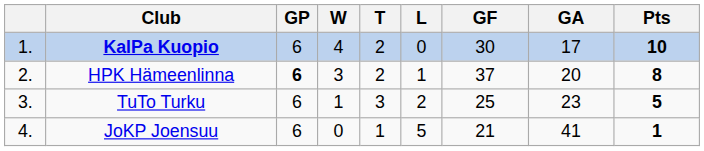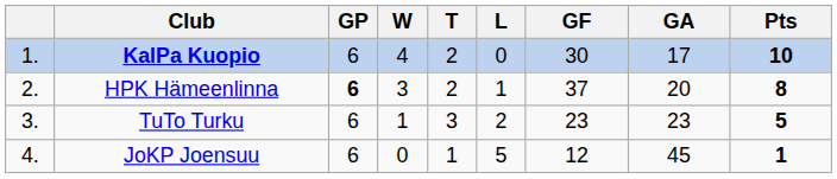TuTo Turku | GF: 25 -> 23
JoKP Joensuu | GF: 21 -> 12
JoKP Joensuu | GA: 41 -> 45
